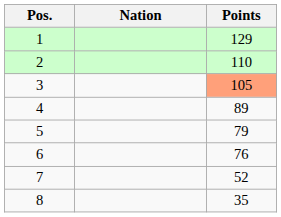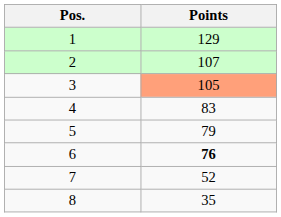- column: Nation
2 | Points: 110 -> 107
4 | Points: 89 -> 83
6 | Points: normal -> bold
